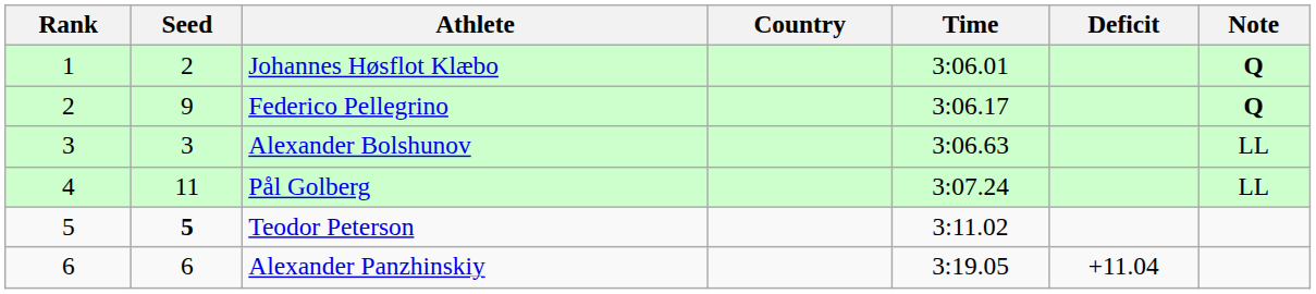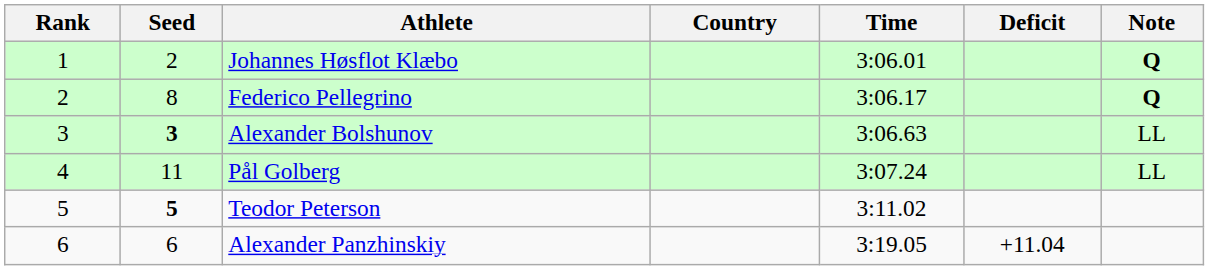Federico Pellegrino | Seed: 9 -> 8
Alexander Bolshunov | Seed: normal -> bold
